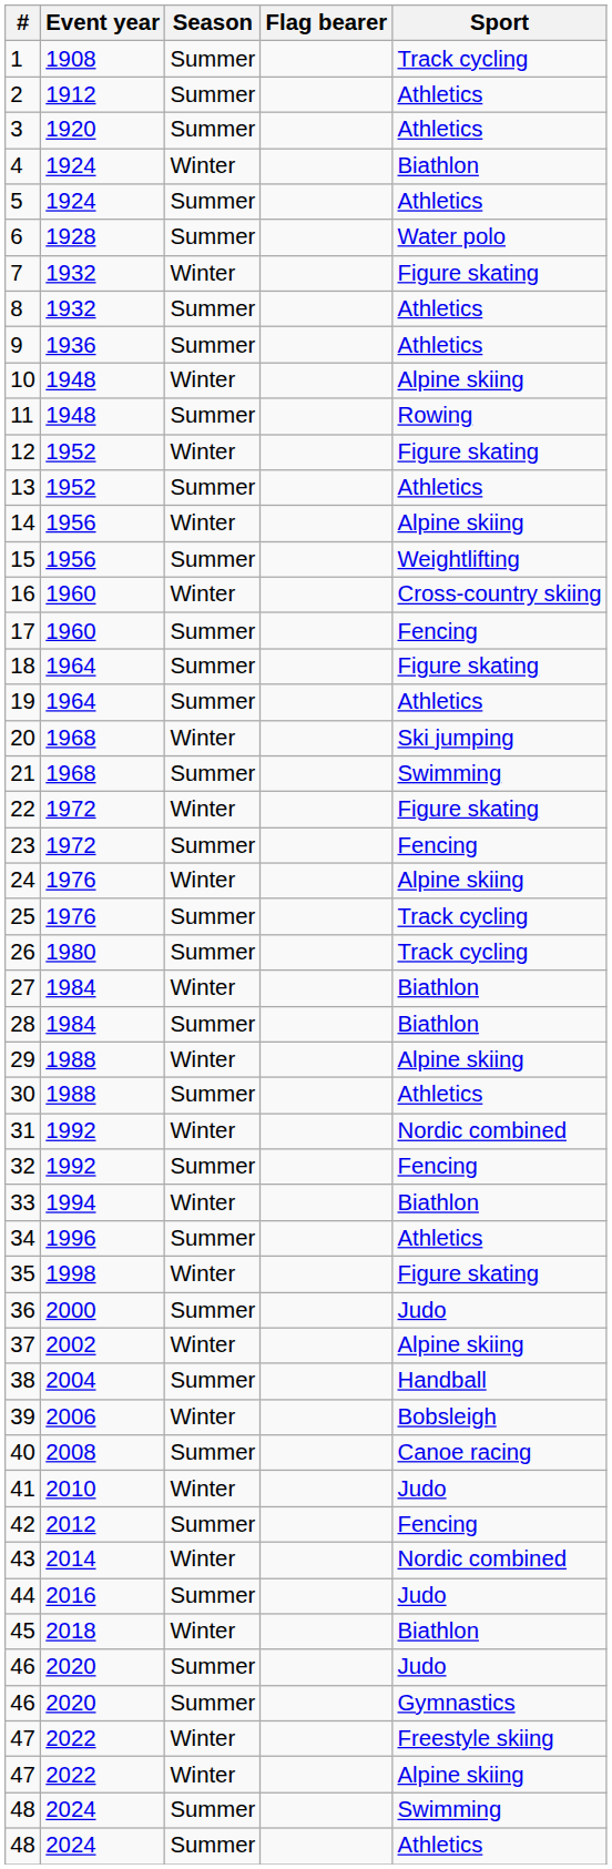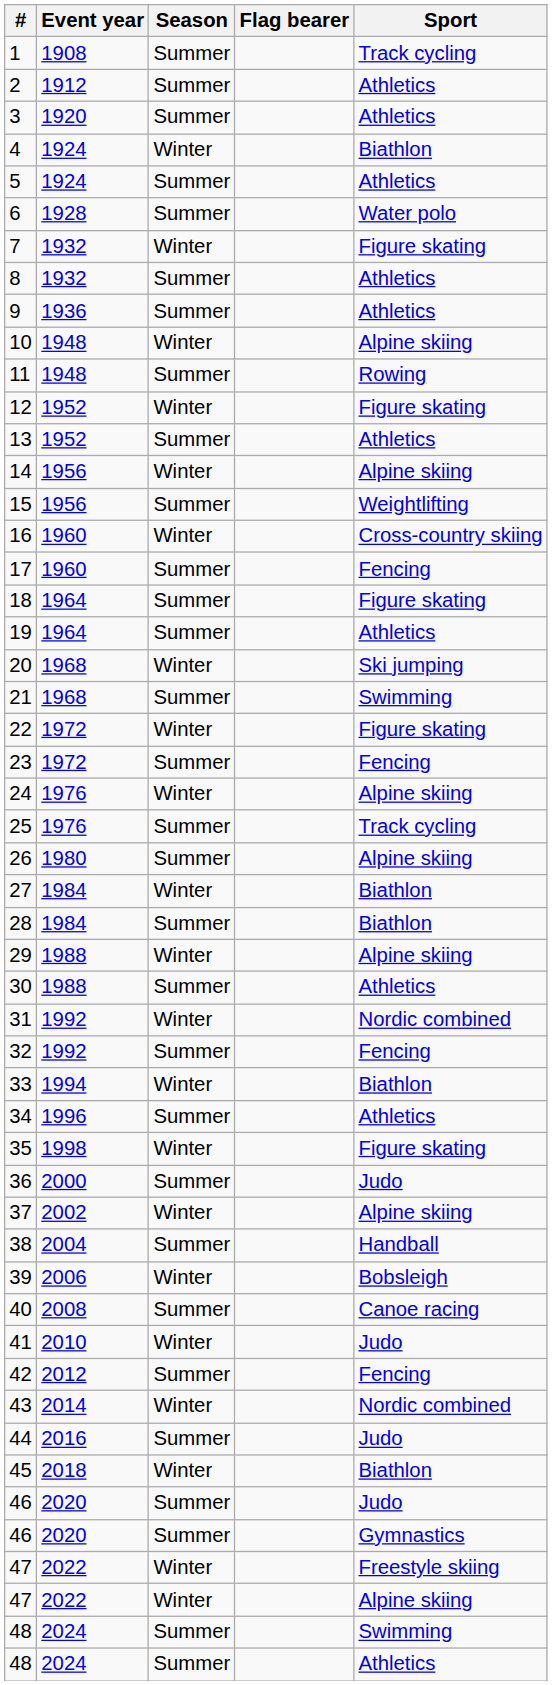26 | Sport: Track cycling -> Alpine skiing
